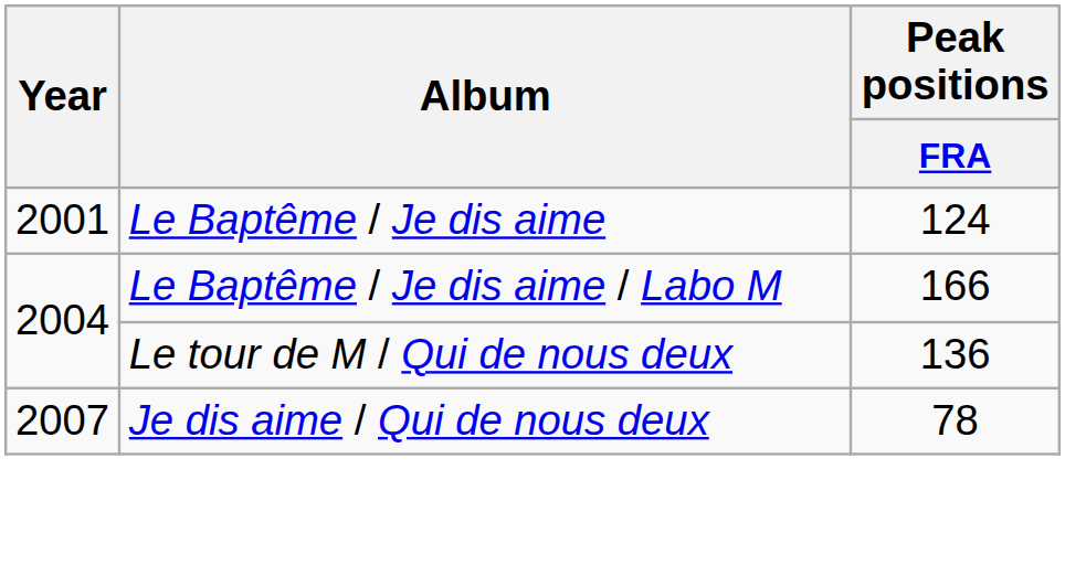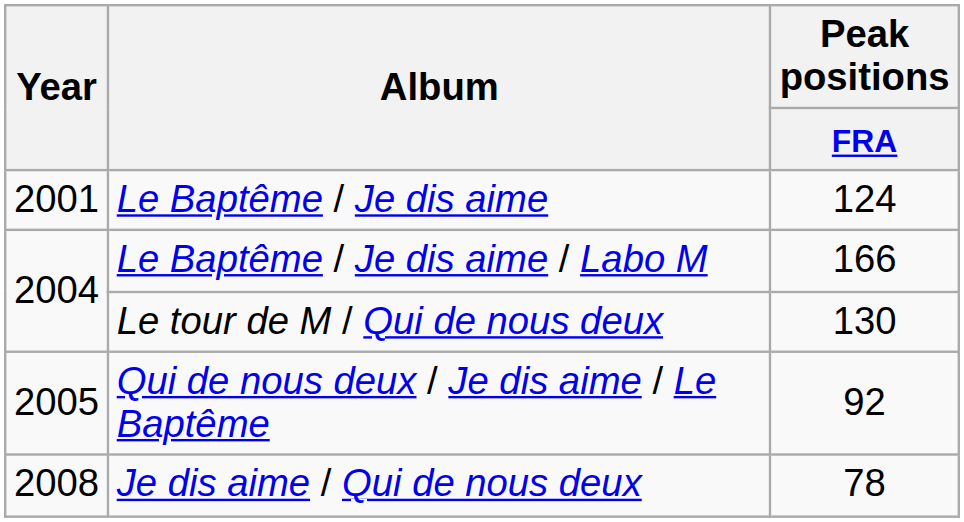Le tour de M / Qui de nous deux | Peak positions / FRA: 136 -> 130
+ row: 2005 | Qui de nous deux / Je dis aime / Le Baptême | 92
Je dis aime / Qui de nous deux | Year: 2007 -> 2008
